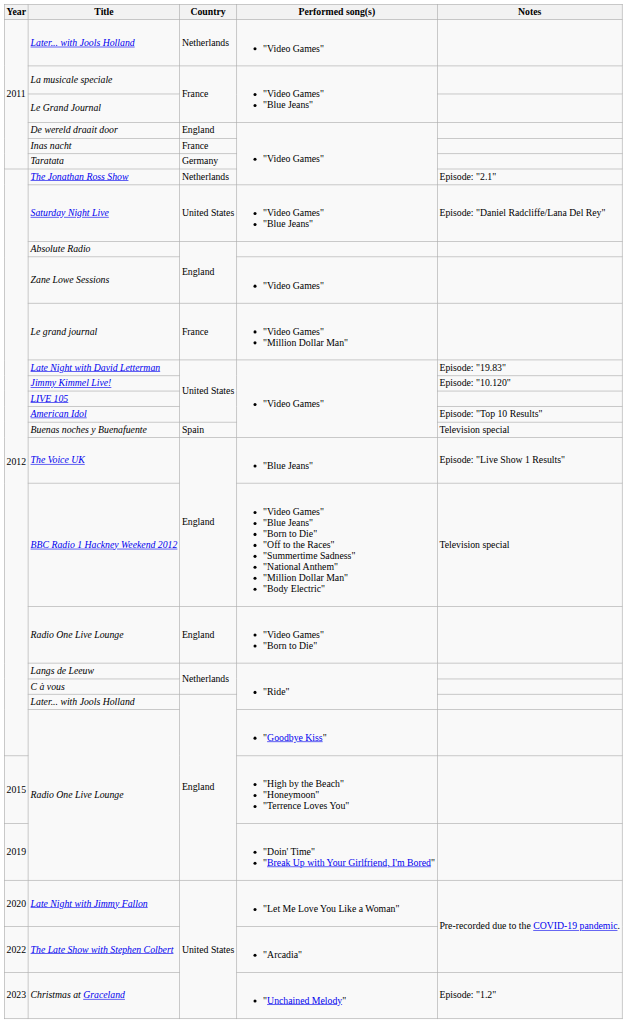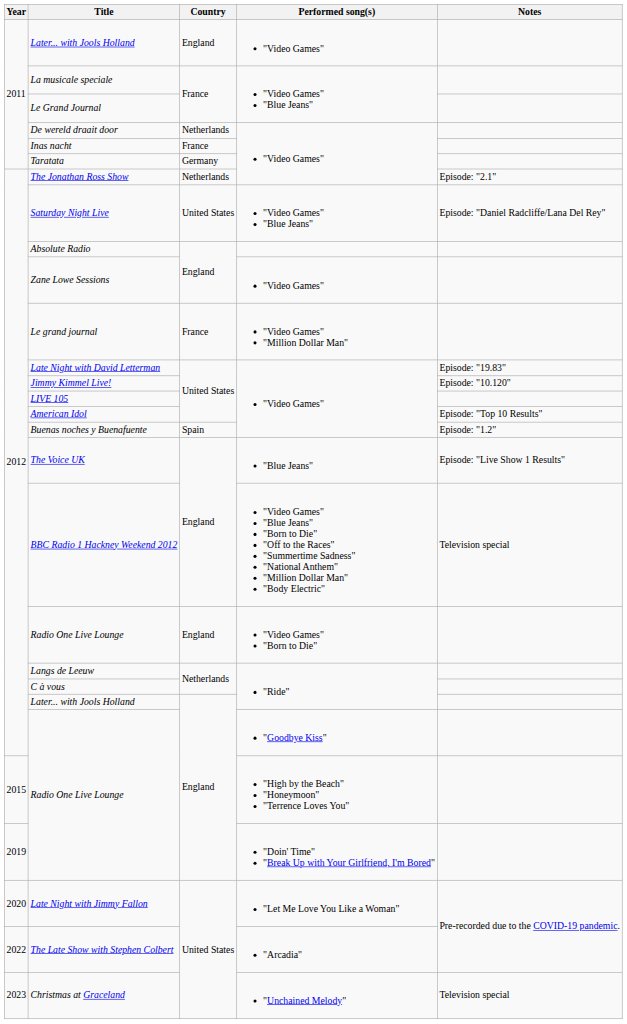Later... with Jools Holland / "Video Games" | Country: Netherlands -> England
De wereld draait door | Country: England -> Netherlands
Buenas noches y Buenafuente | Notes: Television special -> Episode: "1.2"
Christmas at Graceland | Notes: Episode: "1.2" -> Television special
